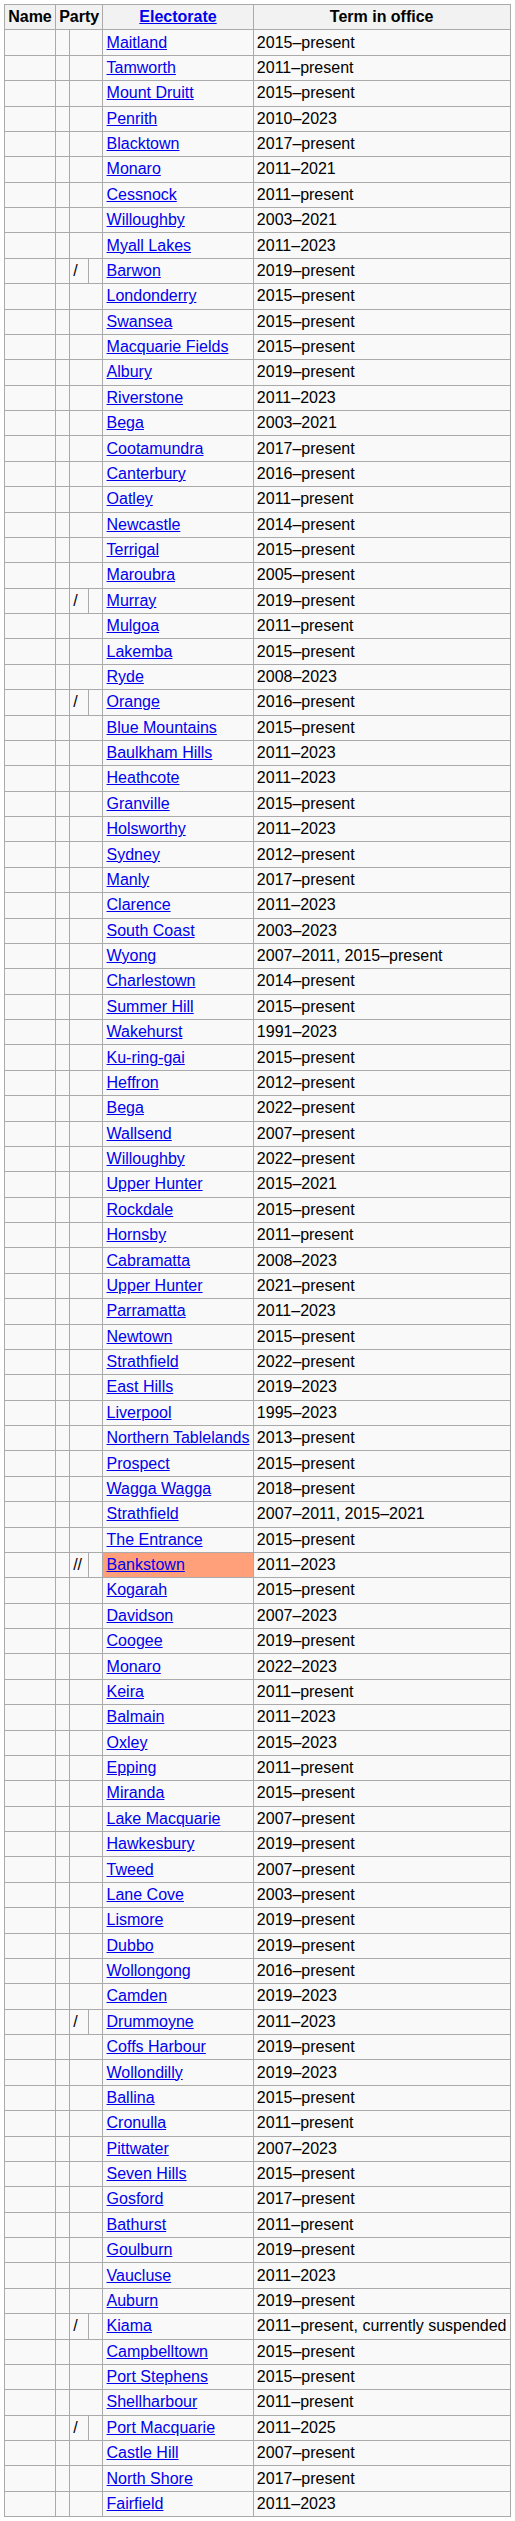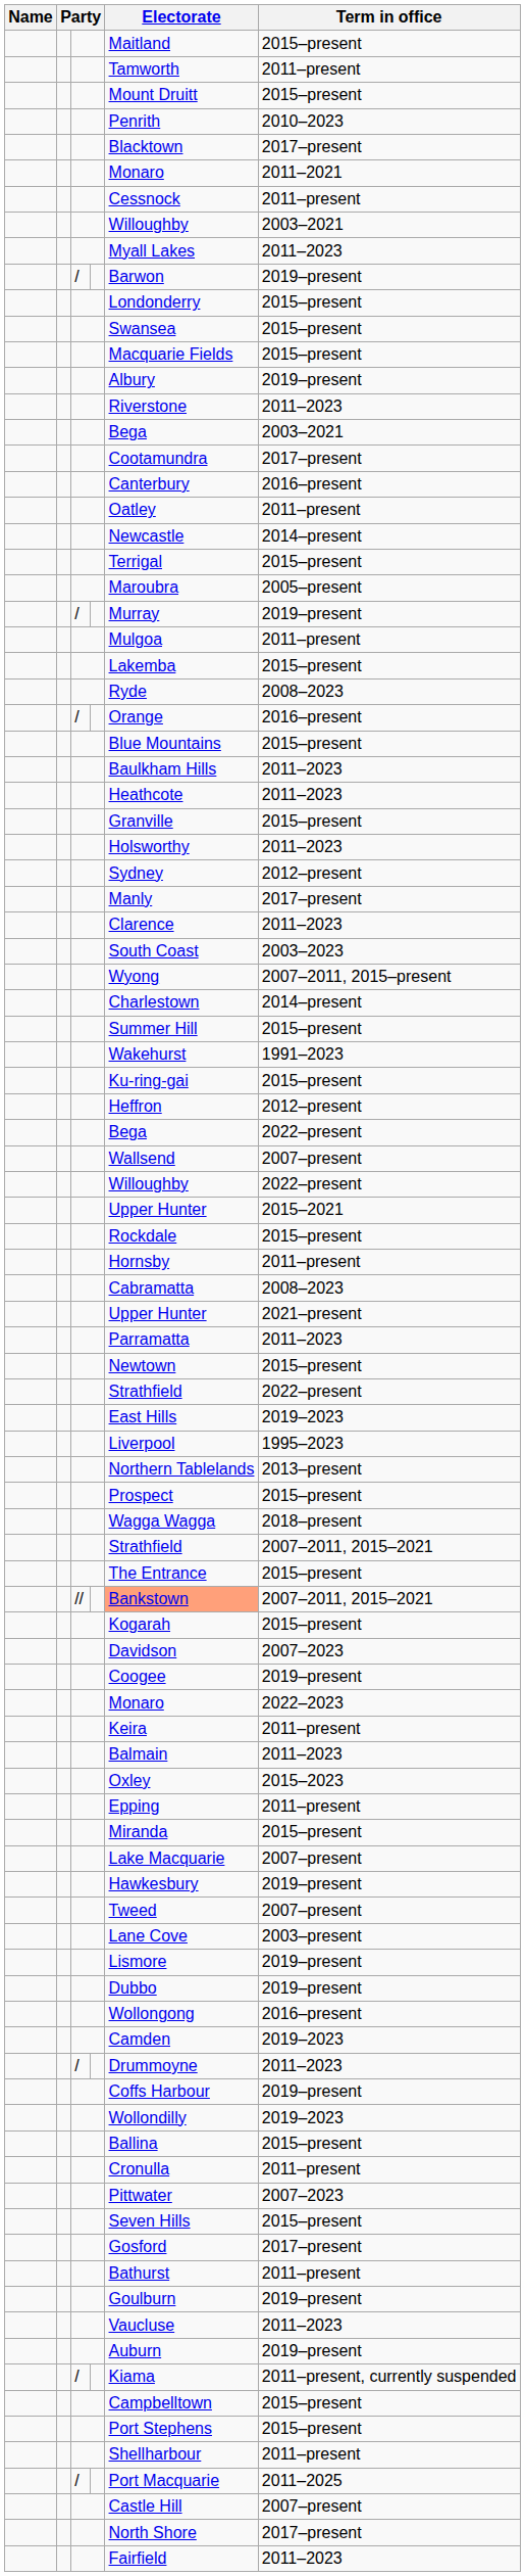// | Term in office: 2011–2023 -> 2007–2011, 2015–2021
